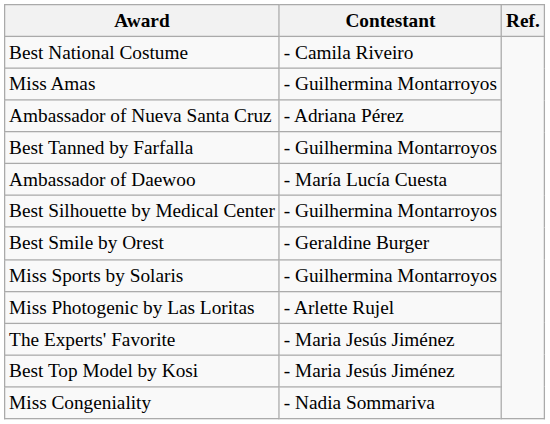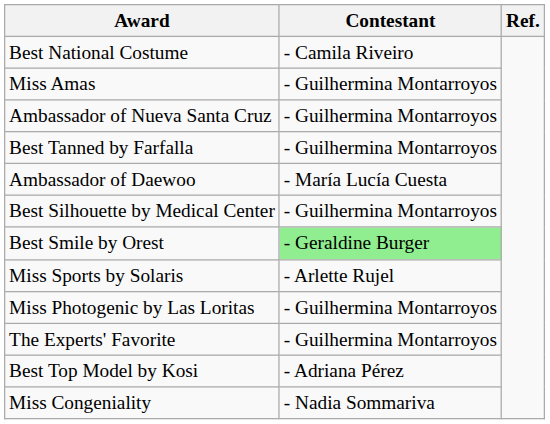Ambassador of Nueva Santa Cruz | Contestant: - Adriana Pérez -> - Guilhermina Montarroyos
Best Smile by Orest | Contestant: no background -> lightgreen background
Miss Sports by Solaris | Contestant: - Guilhermina Montarroyos -> - Arlette Rujel
Miss Photogenic by Las Loritas | Contestant: - Arlette Rujel -> - Guilhermina Montarroyos
The Experts' Favorite | Contestant: - Maria Jesús Jiménez -> - Guilhermina Montarroyos
Best Top Model by Kosi | Contestant: - Maria Jesús Jiménez -> - Adriana Pérez
